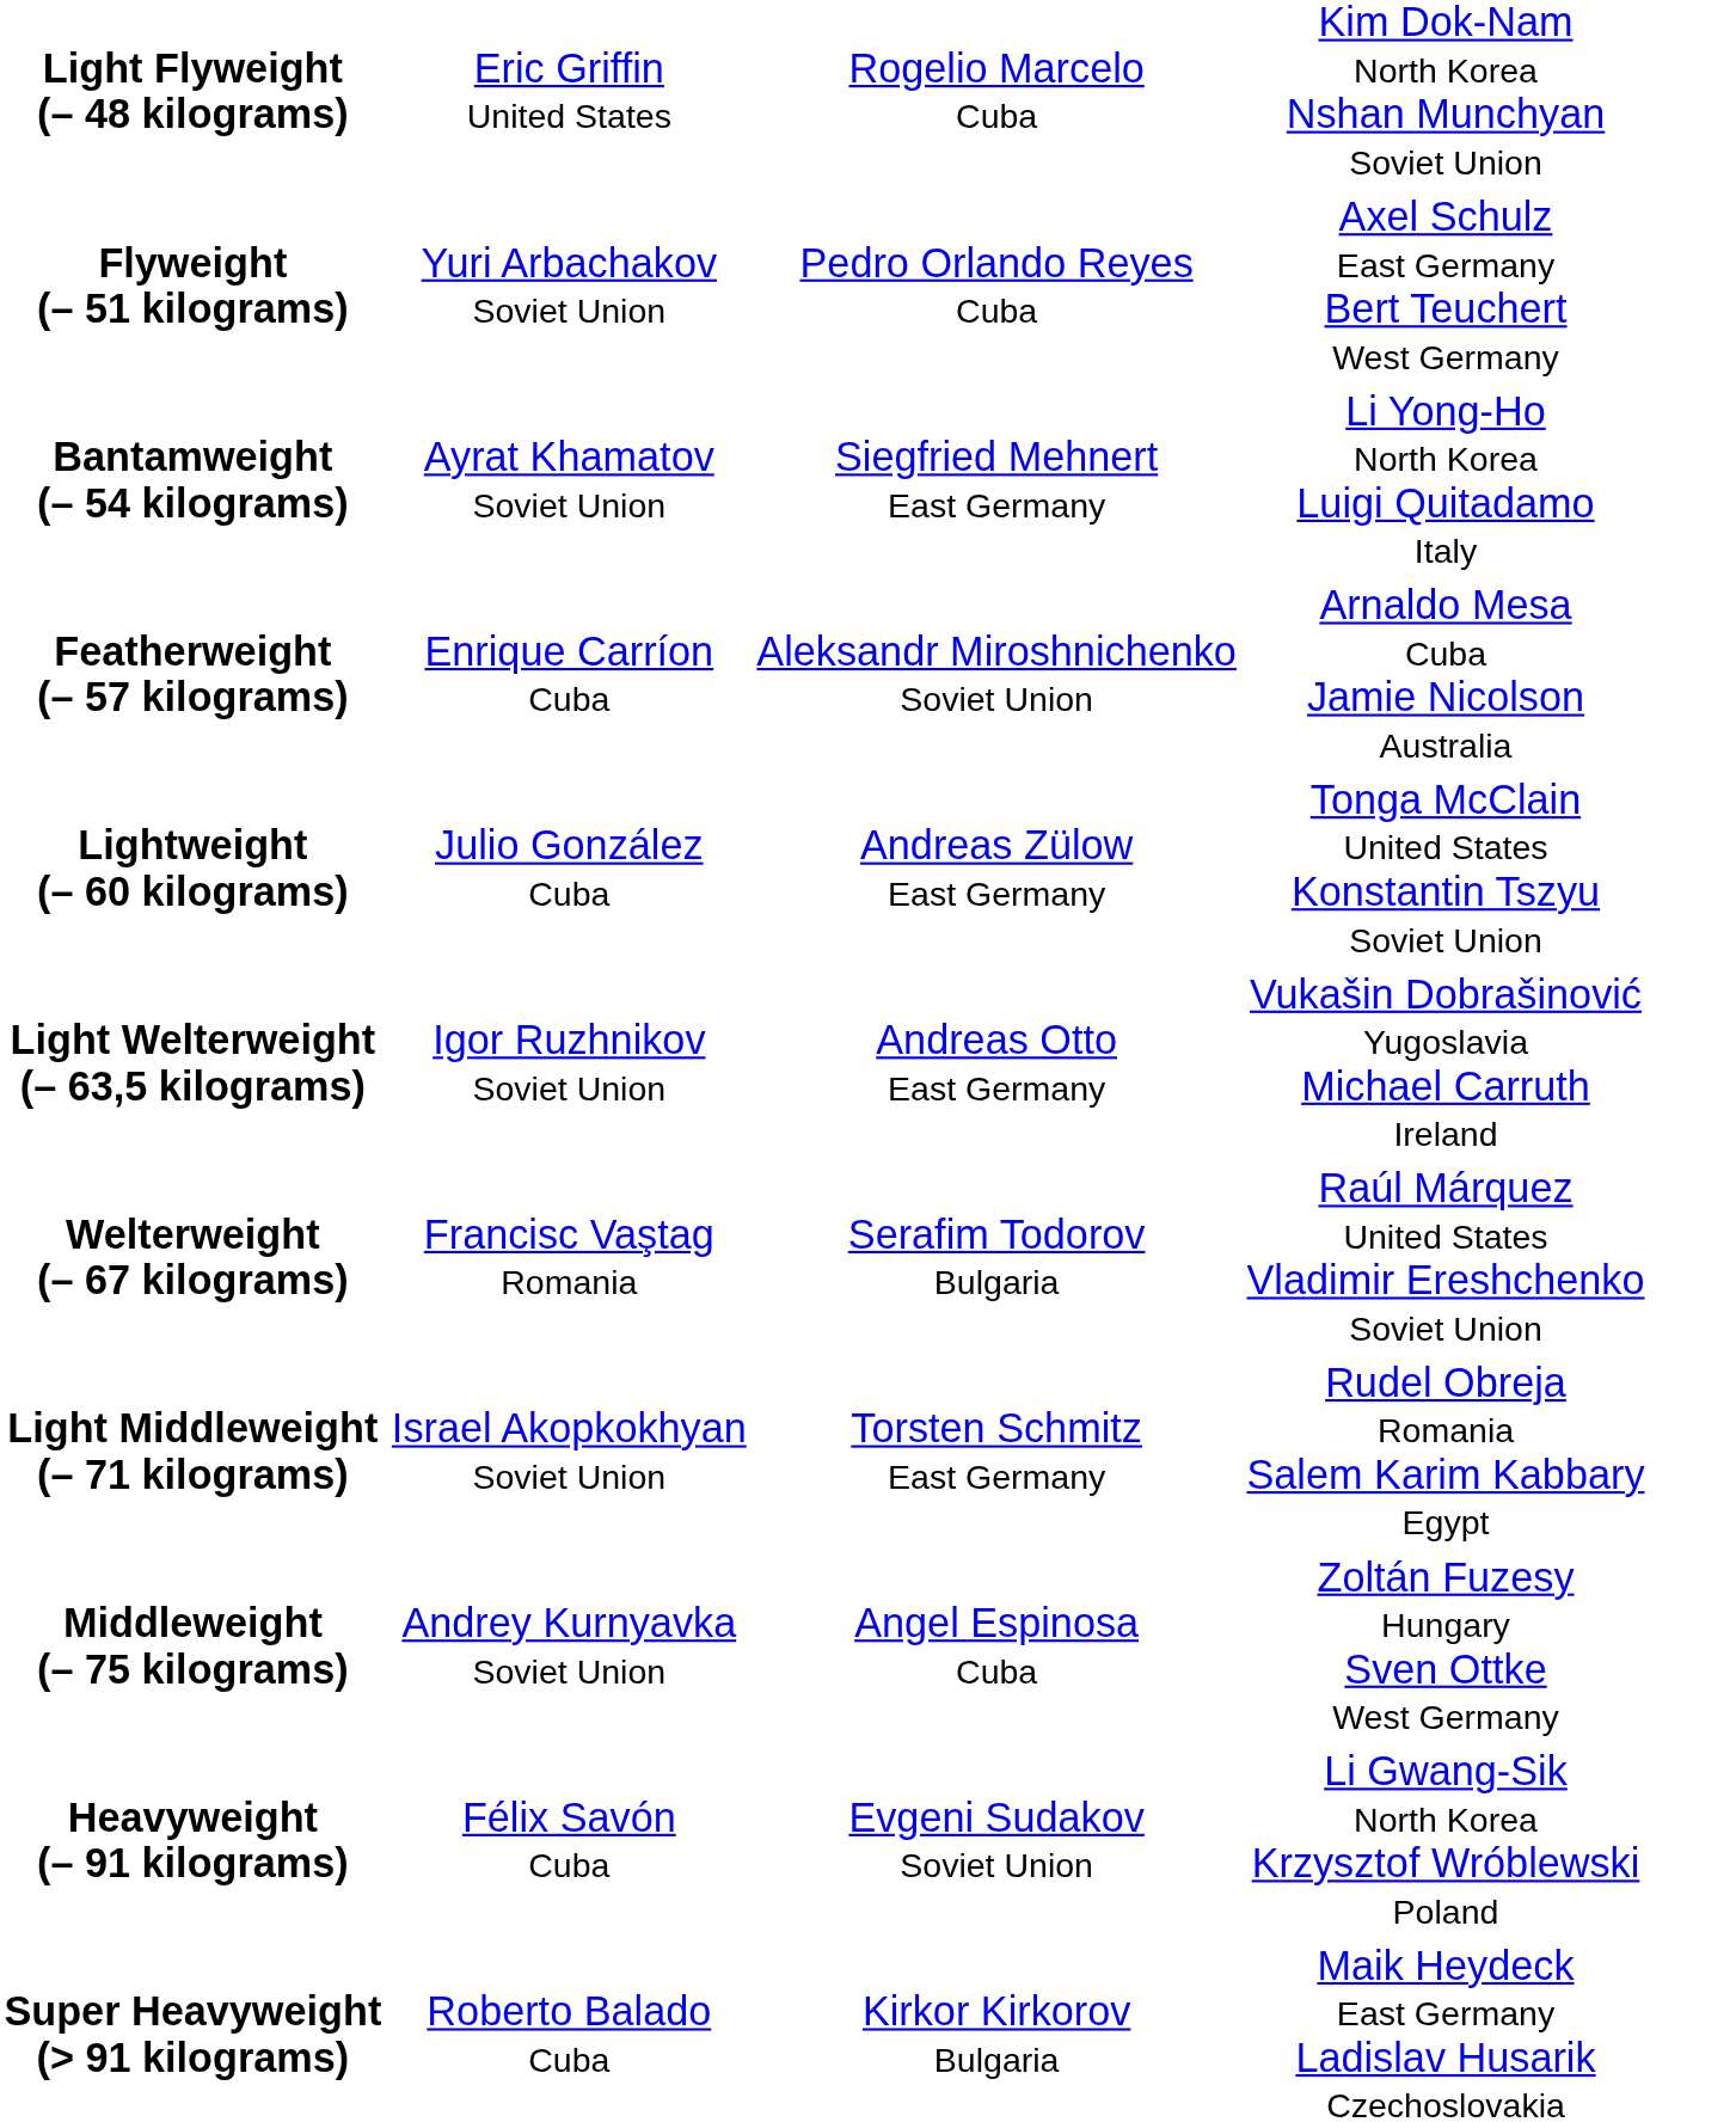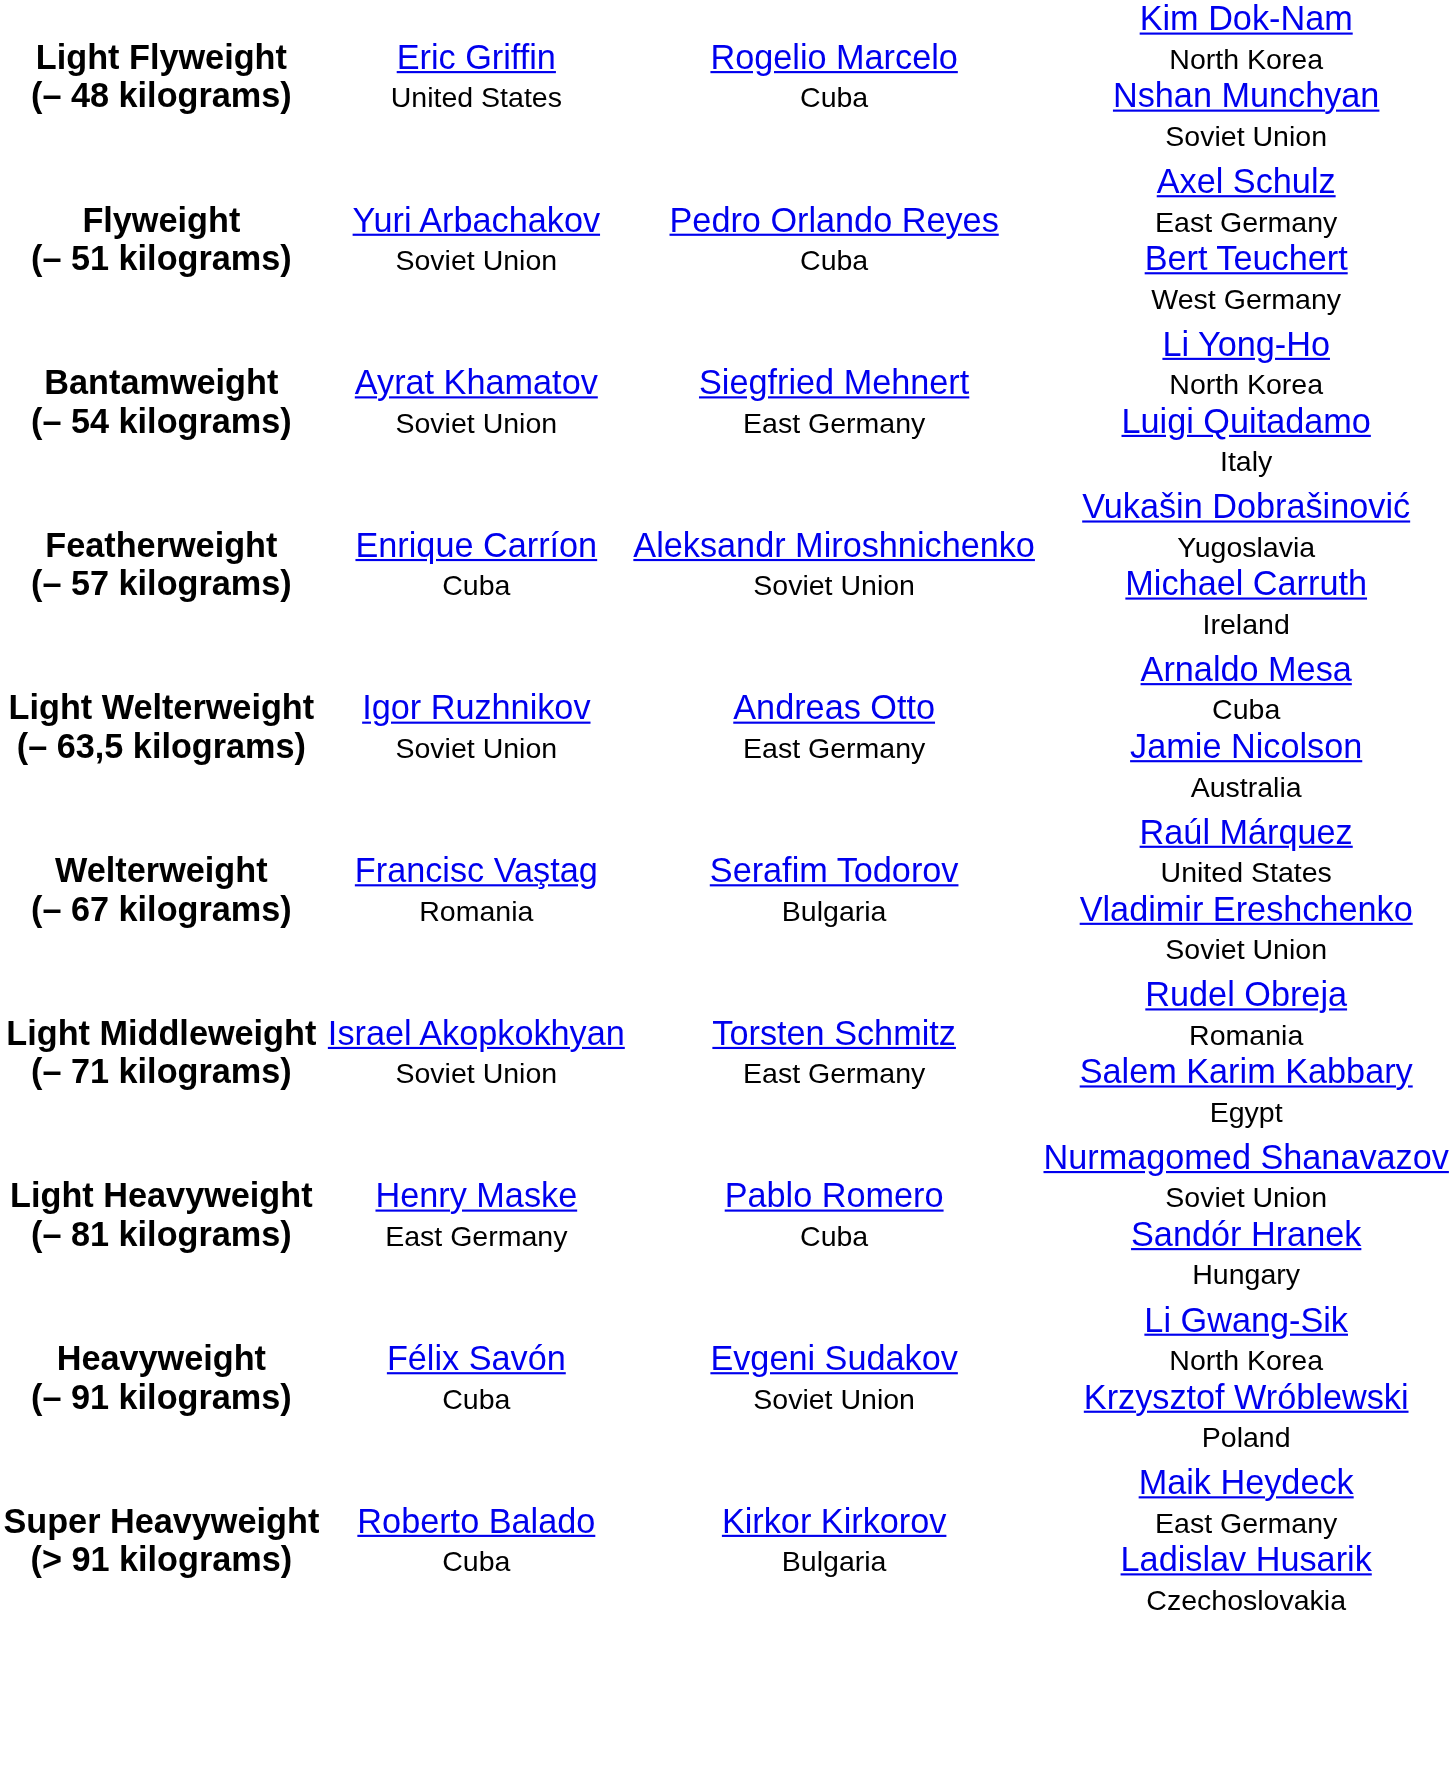Featherweight (– 57 kilograms) | column 4: Arnaldo Mesa Cuba Jamie Nicolson Australia -> Vukašin Dobrašinović Yugoslavia Michael Carruth Ireland
- row: Lightweight (– 60 kilograms) | Julio González Cuba | Andreas Zülow East Germany | Tonga McClain United States Konstantin Tszyu Soviet Union
Light Welterweight (– 63,5 kilograms) | column 4: Vukašin Dobrašinović Yugoslavia Michael Carruth Ireland -> Arnaldo Mesa Cuba Jamie Nicolson Australia
- row: Middleweight (– 75 kilograms) | Andrey Kurnyavka Soviet Union | Angel Espinosa Cuba | Zoltán Fuzesy Hungary Sven Ottke West Germany
+ row: Light Heavyweight (– 81 kilograms) | Henry Maske East Germany | Pablo Romero Cuba | Nurmagomed Shanavazov Soviet Union Sandór Hranek Hungary
